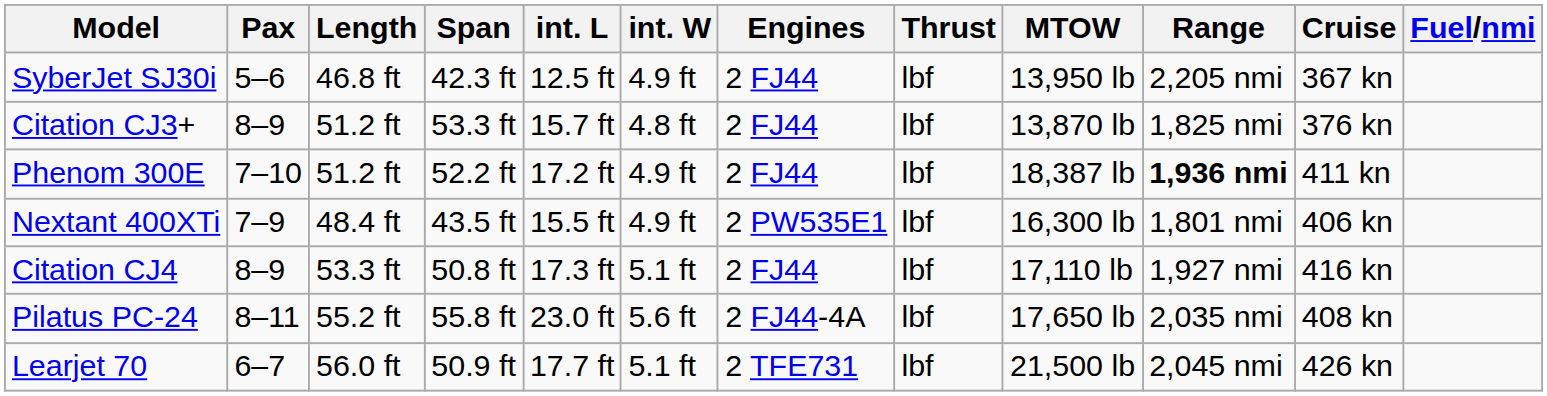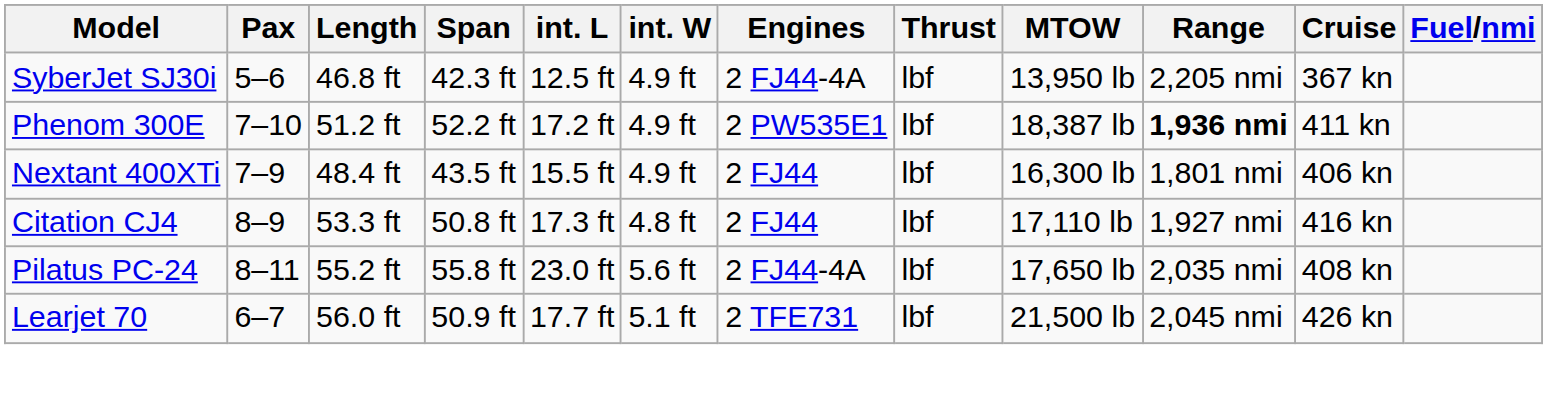SyberJet SJ30i | Engines: 2 FJ44 -> 2 FJ44-4A
- row: Citation CJ3+ | 8–9 | 51.2 ft | 53.3 ft | 15.7 ft | 4.8 ft | 2 FJ44 | lbf | 13,870 lb | 1,825 nmi | 376 kn
Phenom 300E | Engines: 2 FJ44 -> 2 PW535E1
Nextant 400XTi | Engines: 2 PW535E1 -> 2 FJ44
Citation CJ4 | int. W: 5.1 ft -> 4.8 ft
